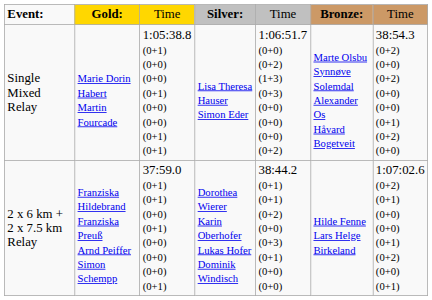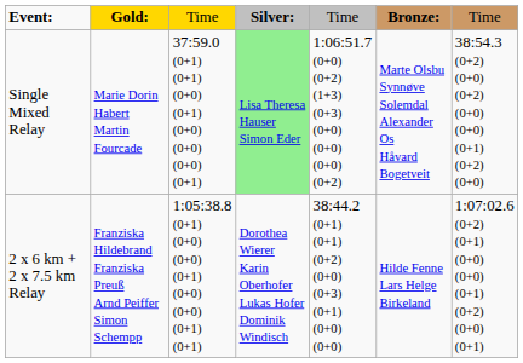Single Mixed Relay | column 3: 1:05:38.8 (0+1) (0+0) (0+0) (0+1) (0+0) (0+0) (0+1) (0+1) -> 37:59.0 (0+1) (0+1) (0+0) (0+1) (0+0) (0+0) (0+0) (0+1)
Single Mixed Relay | column 4: no background -> lightgreen background
2 x 6 km + 2 x 7.5 km Relay | column 3: 37:59.0 (0+1) (0+1) (0+0) (0+1) (0+0) (0+0) (0+0) (0+1) -> 1:05:38.8 (0+1) (0+0) (0+0) (0+1) (0+0) (0+0) (0+1) (0+1)
